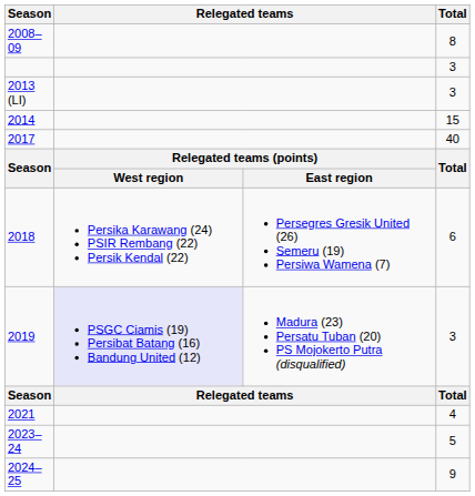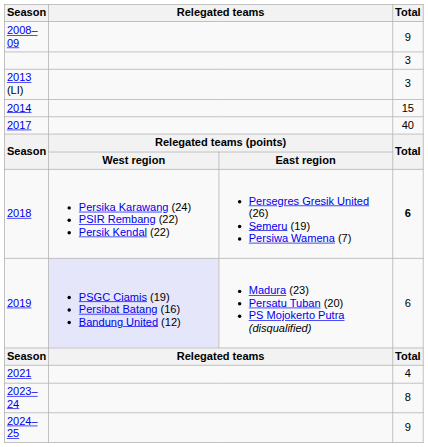2008–09 | Total: 8 -> 9
2018 | Total: normal -> bold
2019 | Total: 3 -> 6
2023–24 | Total: 5 -> 8
